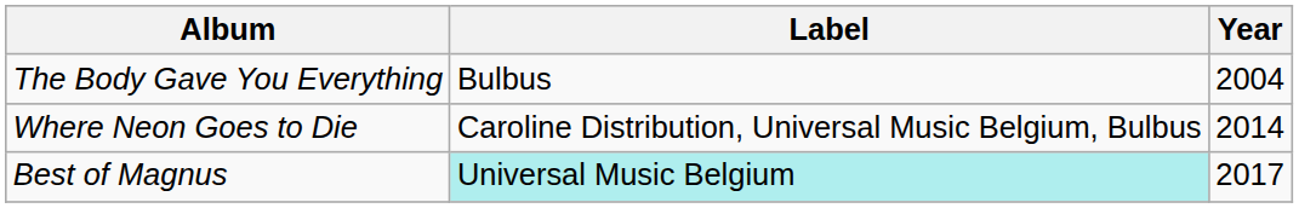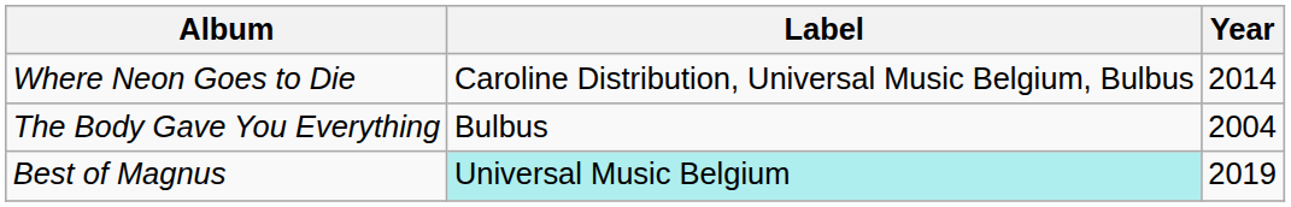rows swapped: The Body Gave You Everything <-> Where Neon Goes to Die
Best of Magnus | Year: 2017 -> 2019
